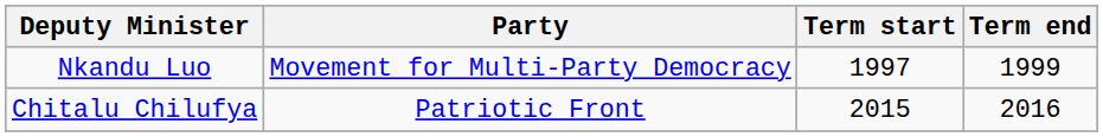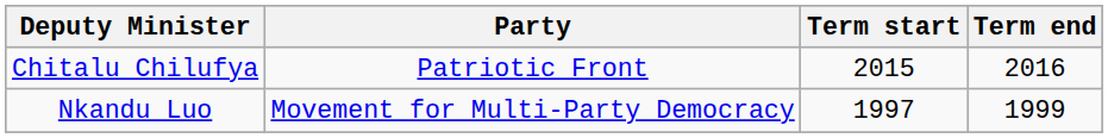rows swapped: Nkandu Luo <-> Chitalu Chilufya
